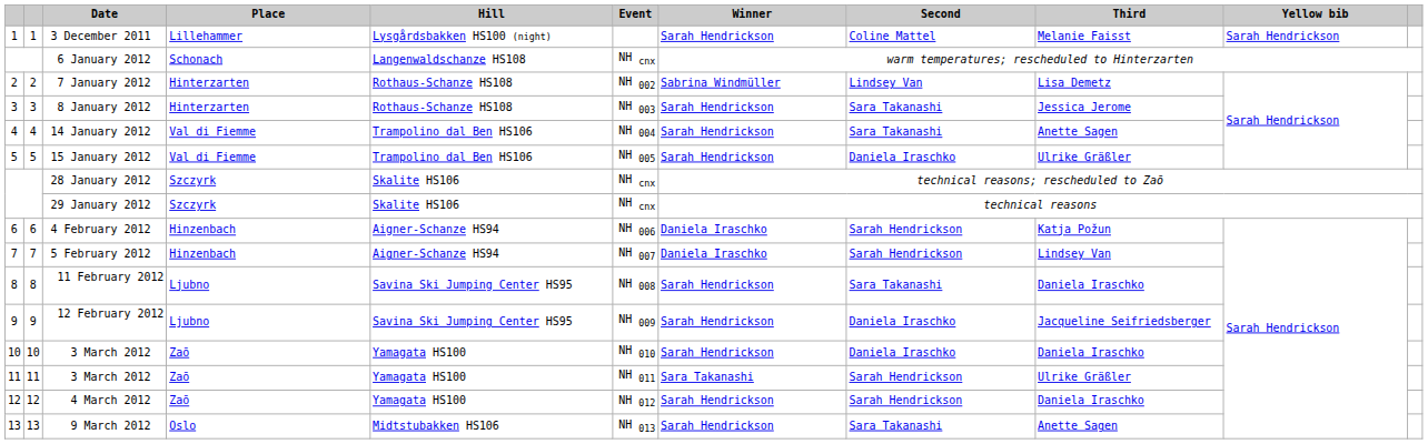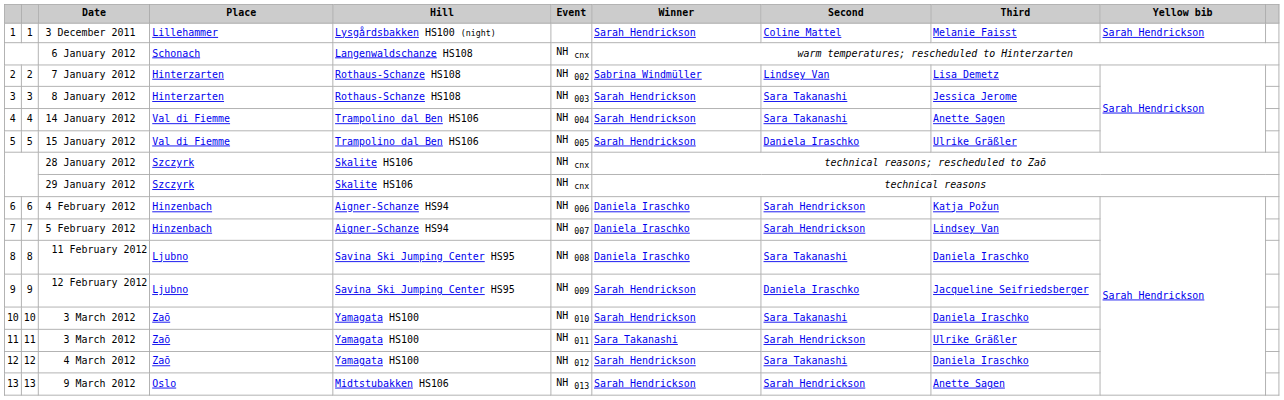11 February 2012 | Winner: Sarah Hendrickson -> Daniela Iraschko
10 / 3 March 2012 | Second: Daniela Iraschko -> Sara Takanashi
4 March 2012 | Second: Sarah Hendrickson -> Sara Takanashi
9 March 2012 | Second: Sara Takanashi -> Sarah Hendrickson
